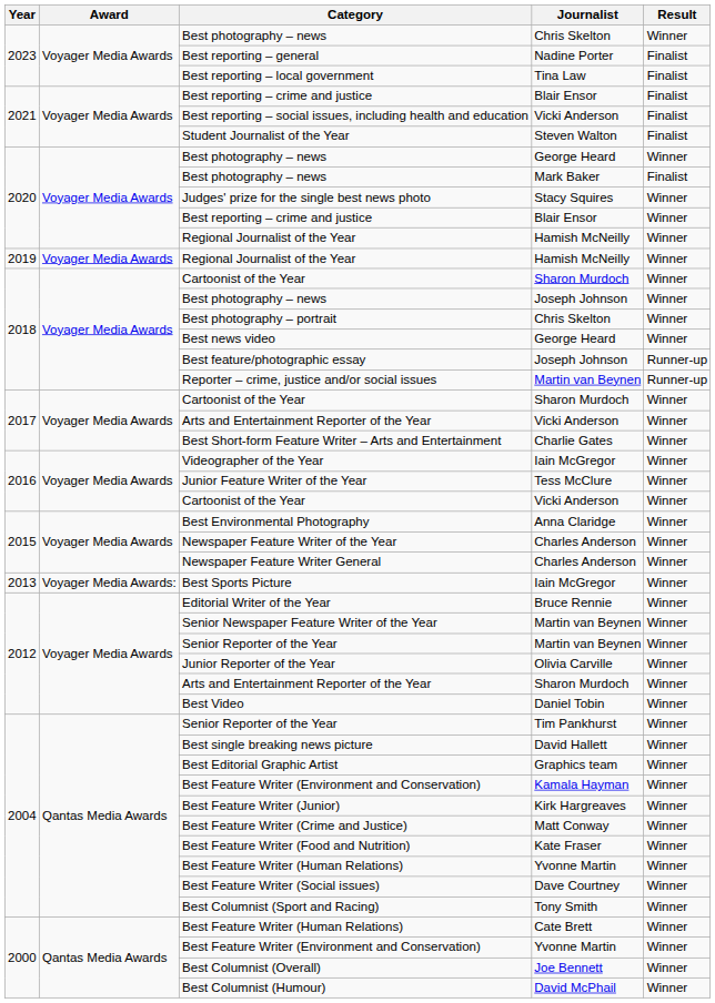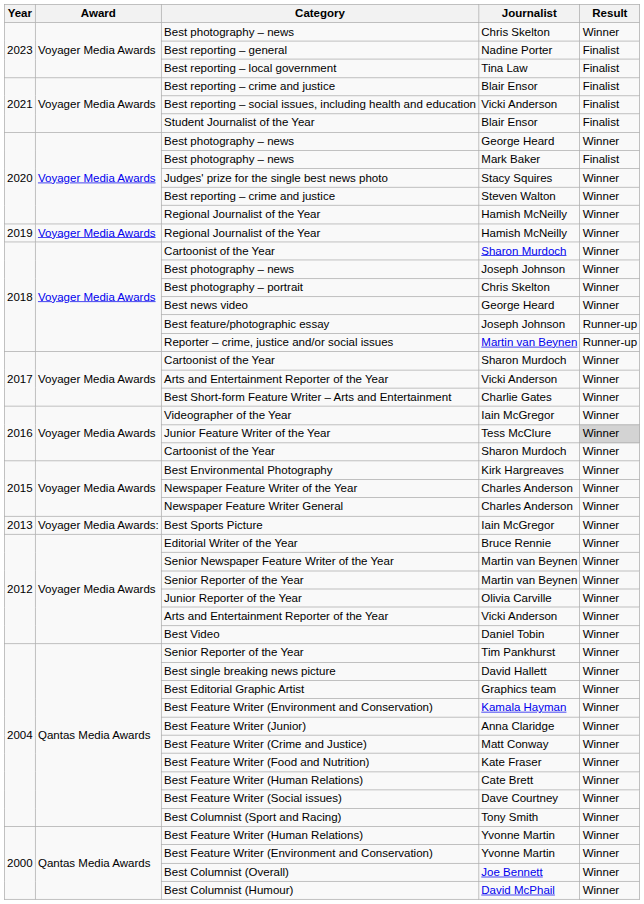Student Journalist of the Year | Journalist: Steven Walton -> Blair Ensor
2020 / Best reporting – crime and justice | Journalist: Blair Ensor -> Steven Walton
Junior Feature Writer of the Year | Result: no background -> lightgrey background
2016 / Cartoonist of the Year | Journalist: Vicki Anderson -> Sharon Murdoch
Best Environmental Photography | Journalist: Anna Claridge -> Kirk Hargreaves
2012 / Arts and Entertainment Reporter of the Year | Journalist: Sharon Murdoch -> Vicki Anderson
Best Feature Writer (Junior) | Journalist: Kirk Hargreaves -> Anna Claridge
2004 / Best Feature Writer (Human Relations) | Journalist: Yvonne Martin -> Cate Brett
2000 / Best Feature Writer (Human Relations) | Journalist: Cate Brett -> Yvonne Martin
